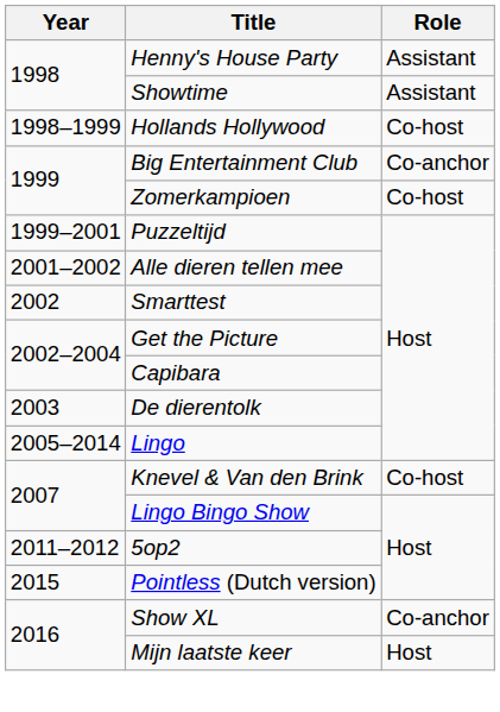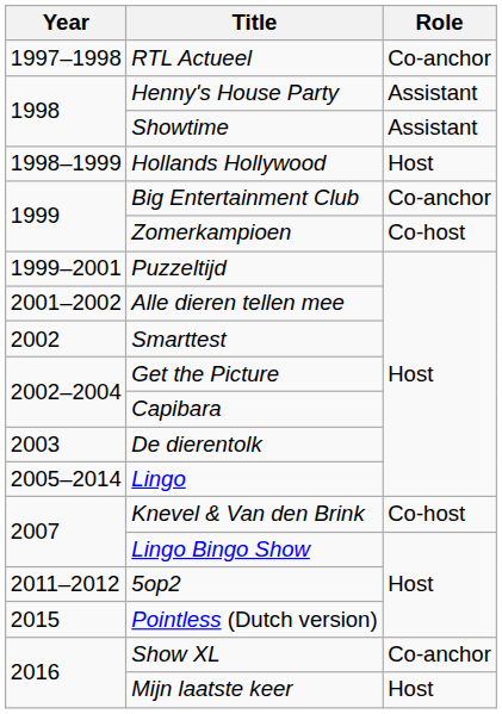+ row: 1997–1998 | RTL Actueel | Co-anchor
Hollands Hollywood | Role: Co-host -> Host
